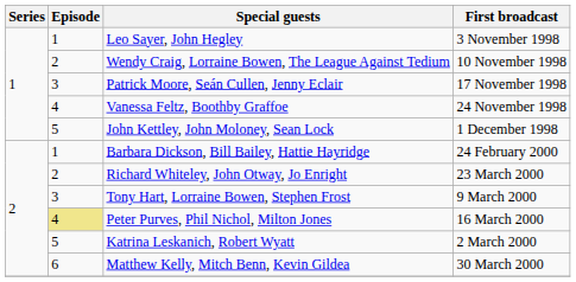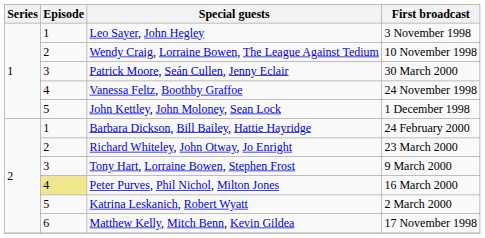Patrick Moore, Seán Cullen, Jenny Eclair | First broadcast: 17 November 1998 -> 30 March 2000
Matthew Kelly, Mitch Benn, Kevin Gildea | First broadcast: 30 March 2000 -> 17 November 1998
